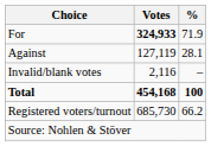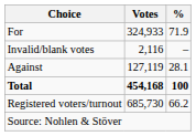For | Votes: bold -> normal
rows swapped: Against <-> Invalid/blank votes
